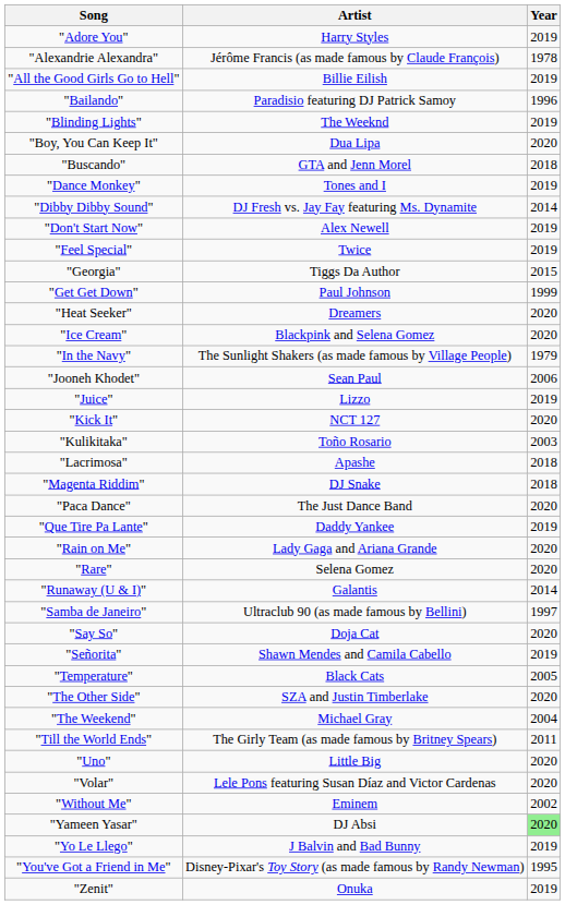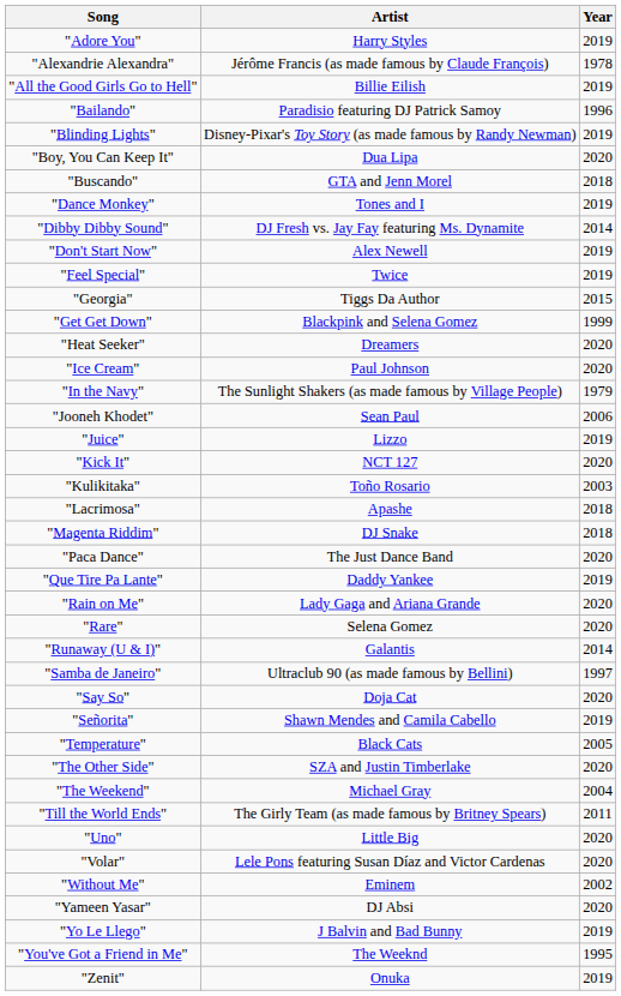"Blinding Lights" | Artist: The Weeknd -> Disney-Pixar's Toy Story (as made famous by Randy Newman)
"Get Get Down" | Artist: Paul Johnson -> Blackpink and Selena Gomez
"Ice Cream" | Artist: Blackpink and Selena Gomez -> Paul Johnson
"Yameen Yasar" | Year: lightgreen background -> no background
"You've Got a Friend in Me" | Artist: Disney-Pixar's Toy Story (as made famous by Randy Newman) -> The Weeknd
